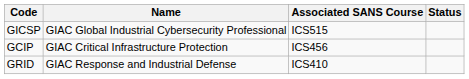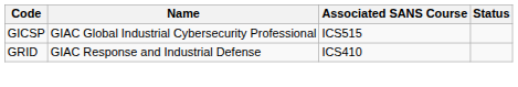- row: GCIP | GIAC Critical Infrastructure Protection | ICS456
